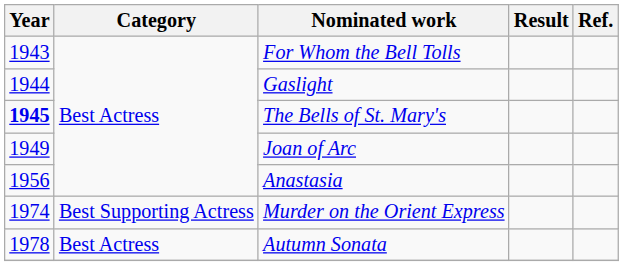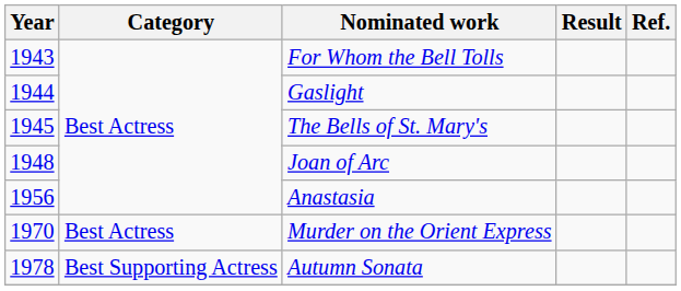The Bells of St. Mary's | Year: bold -> normal
Joan of Arc | Year: 1949 -> 1948
Murder on the Orient Express | Year: 1974 -> 1970
Murder on the Orient Express | Category: Best Supporting Actress -> Best Actress
Autumn Sonata | Category: Best Actress -> Best Supporting Actress
